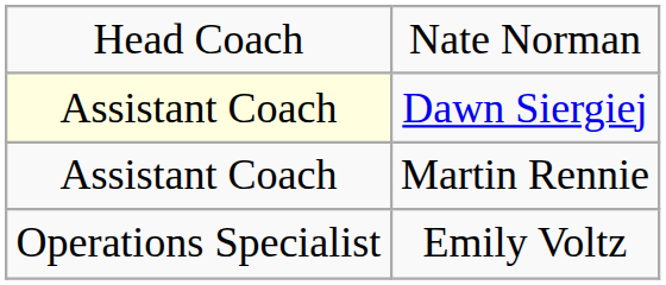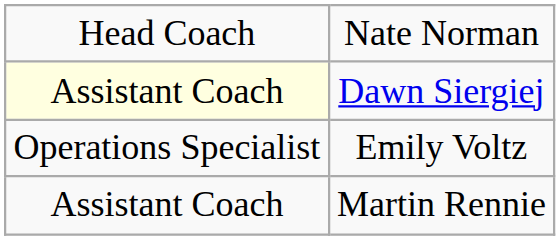rows swapped: Martin Rennie <-> Emily Voltz
